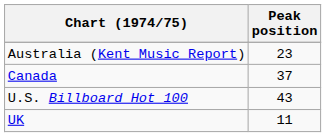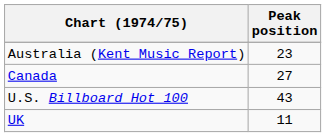Canada | Peak position: 37 -> 27
